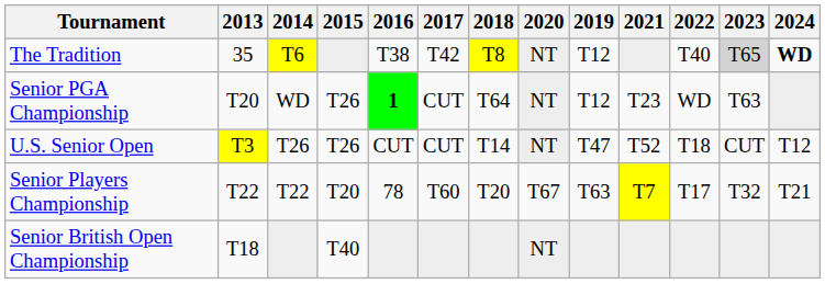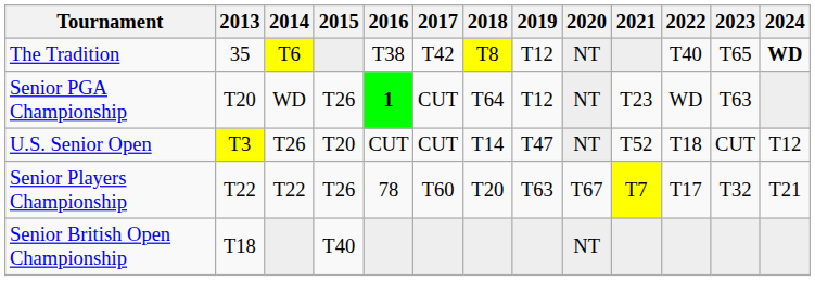columns swapped: 2019 <-> 2020
The Tradition | 2023: lightgrey background -> no background
U.S. Senior Open | 2015: T26 -> T20
Senior Players Championship | 2015: T20 -> T26
